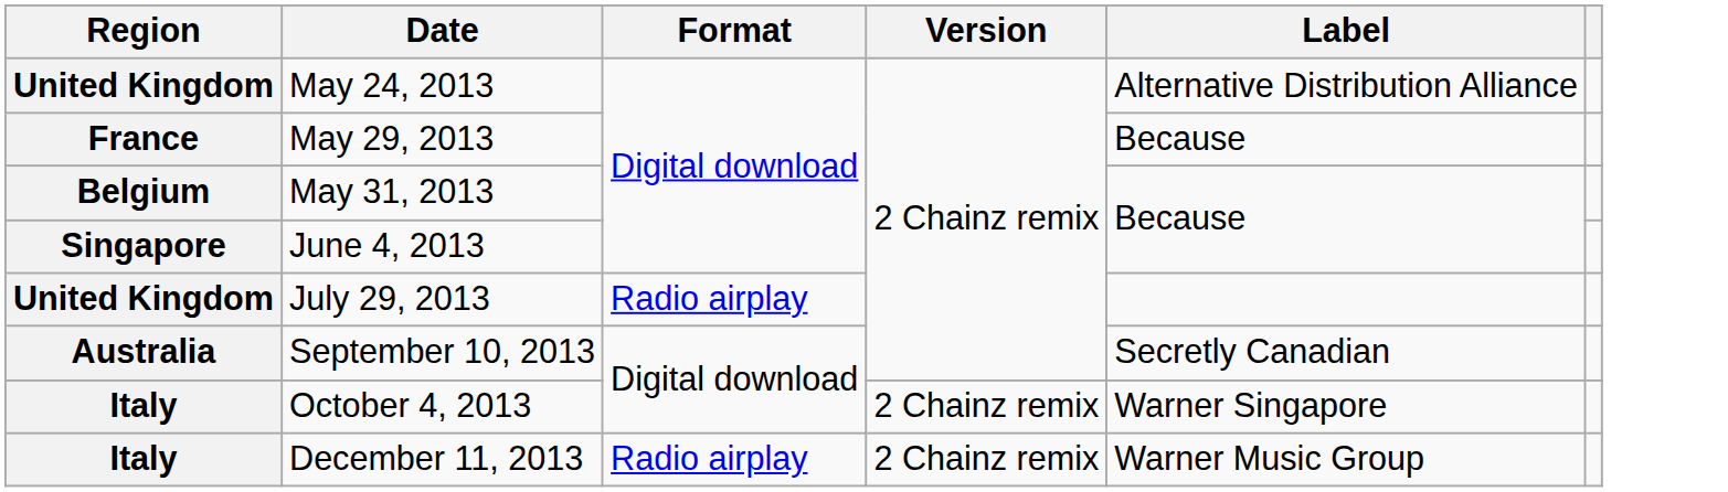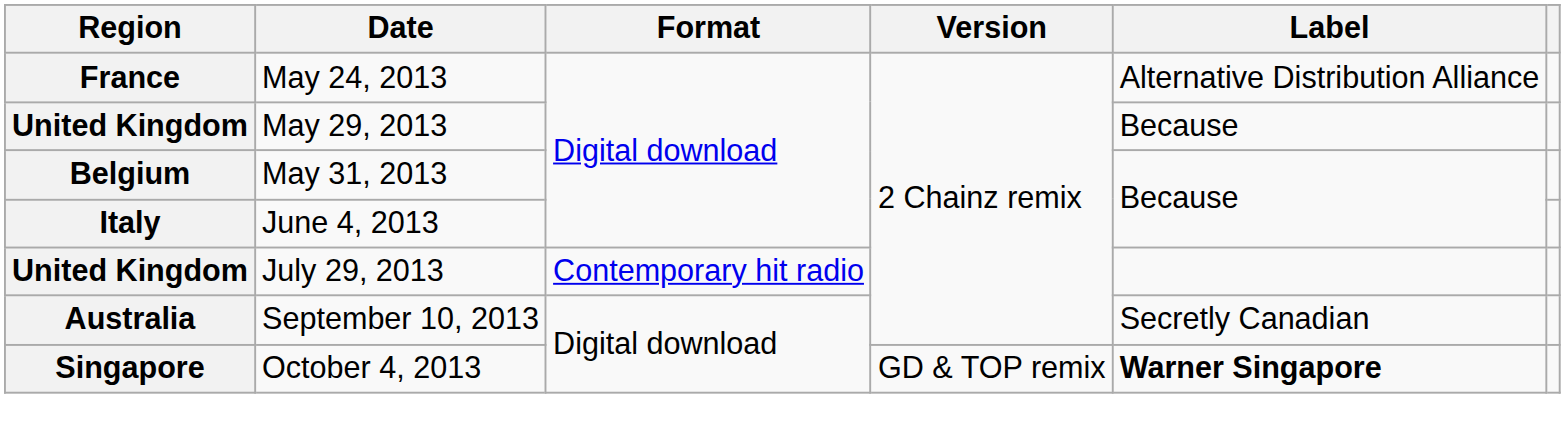May 24, 2013 | Region: United Kingdom -> France
May 29, 2013 | Region: France -> United Kingdom
June 4, 2013 | Region: Singapore -> Italy
July 29, 2013 | Format: Radio airplay -> Contemporary hit radio
October 4, 2013 | Region: Italy -> Singapore
October 4, 2013 | Version: 2 Chainz remix -> GD & TOP remix
October 4, 2013 | Label: normal -> bold
- row: Italy | December 11, 2013 | Radio airplay | 2 Chainz remix | Warner Music Group
